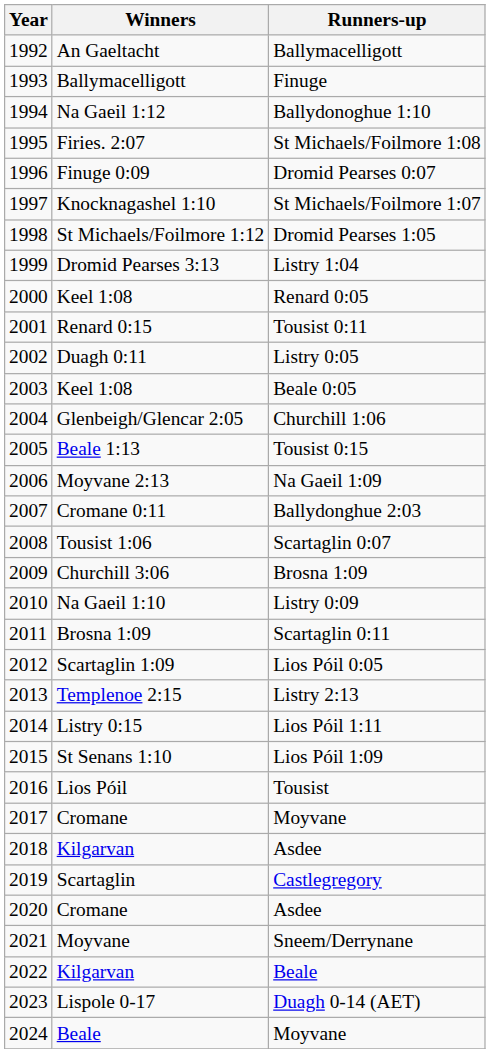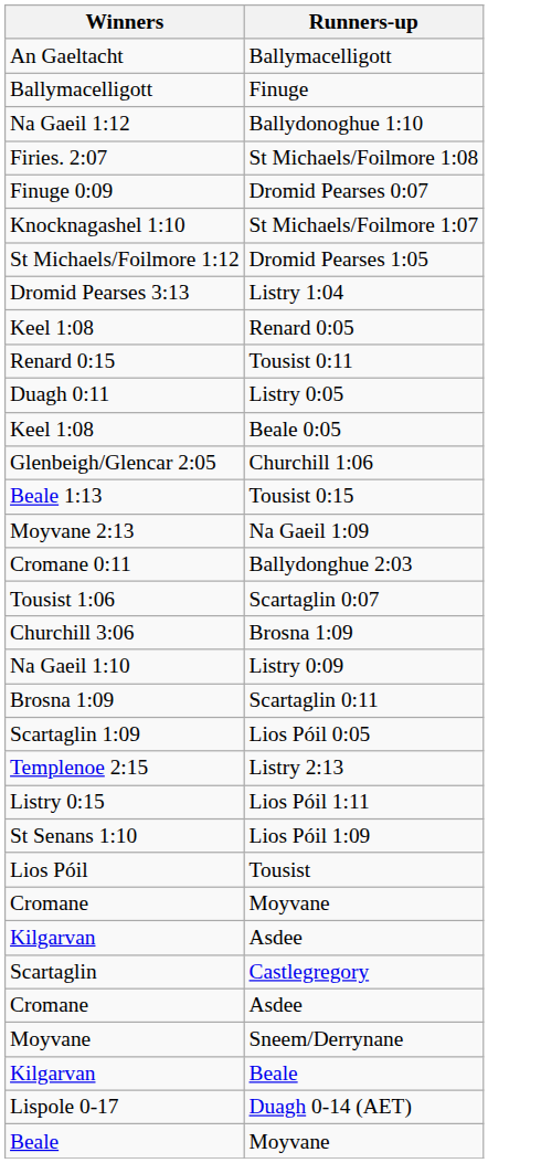- column: Year | 1992 | 1993 | 1994 | 1995 | 1996 | 1997 | 1998 | 1999 | 2000 | 2001 | 2002 | 2003 | 2004 | 2005 | 2006 | 2007 | 2008 | 2009 | 2010 | 2011 | 2012 | 2013 | 2014 | 2015 | 2016 | 2017 | 2018 | 2019 | 2020 | 2021 | 2022 | 2023 | 2024
